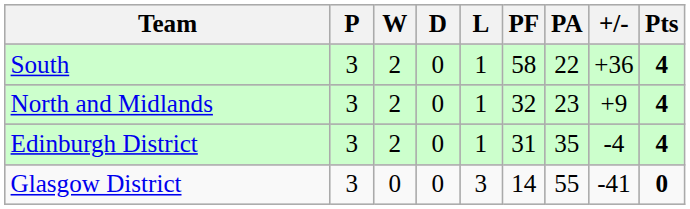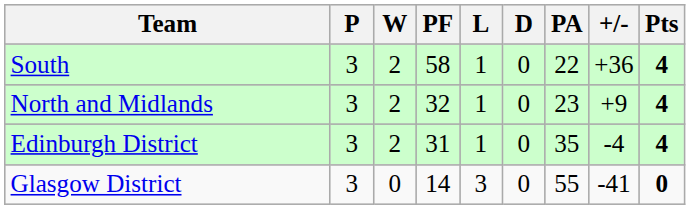columns swapped: D <-> PF
